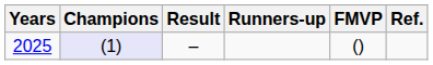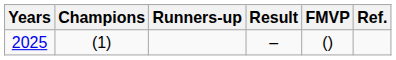columns swapped: Result <-> Runners-up
2025 | Champions: lavender background -> no background
